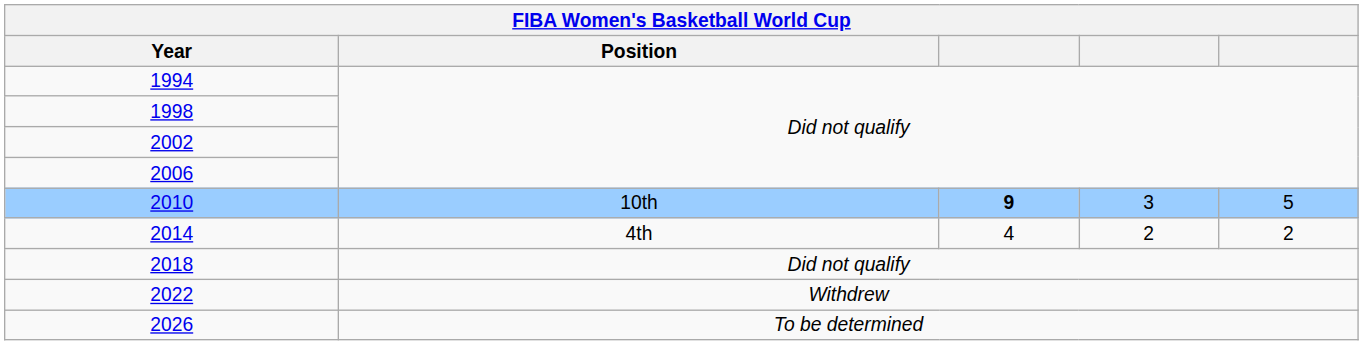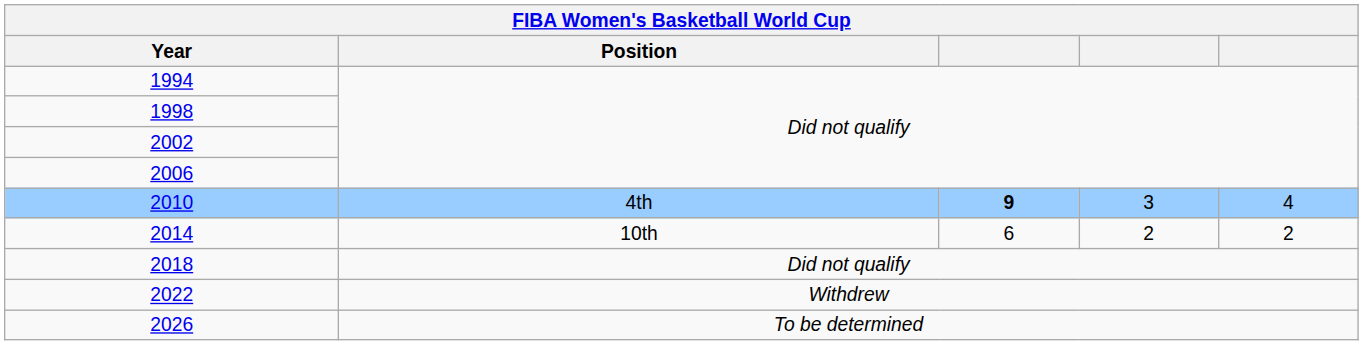2010 | Position: 10th -> 4th
2010 | column 5: 5 -> 4
2014 | Position: 4th -> 10th
2014 | column 3: 4 -> 6
